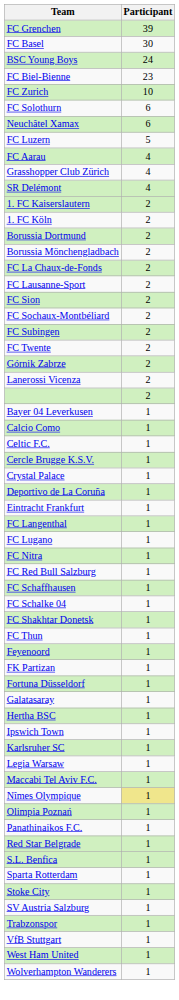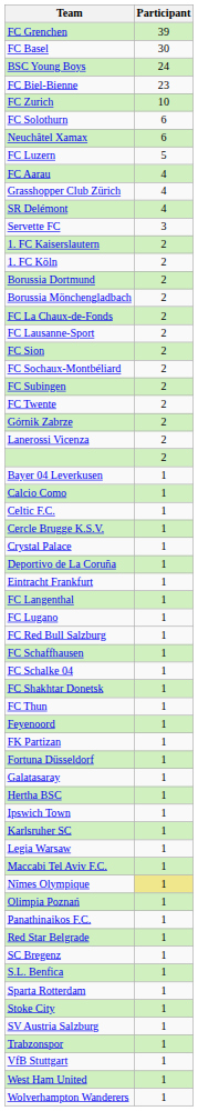+ row: Servette FC | 3
- row: FC Nitra | 1
+ row: SC Bregenz | 1
